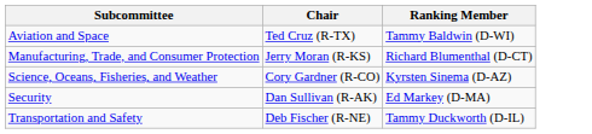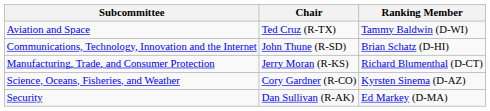+ row: Communications, Technology, Innovation and the Internet | John Thune (R-SD) | Brian Schatz (D-HI)
- row: Transportation and Safety | Deb Fischer (R-NE) | Tammy Duckworth (D-IL)
